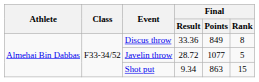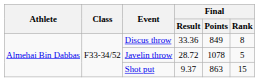Javelin throw | Final / Points: 1077 -> 1078
Shot put | Final / Result: 9.34 -> 9.37
